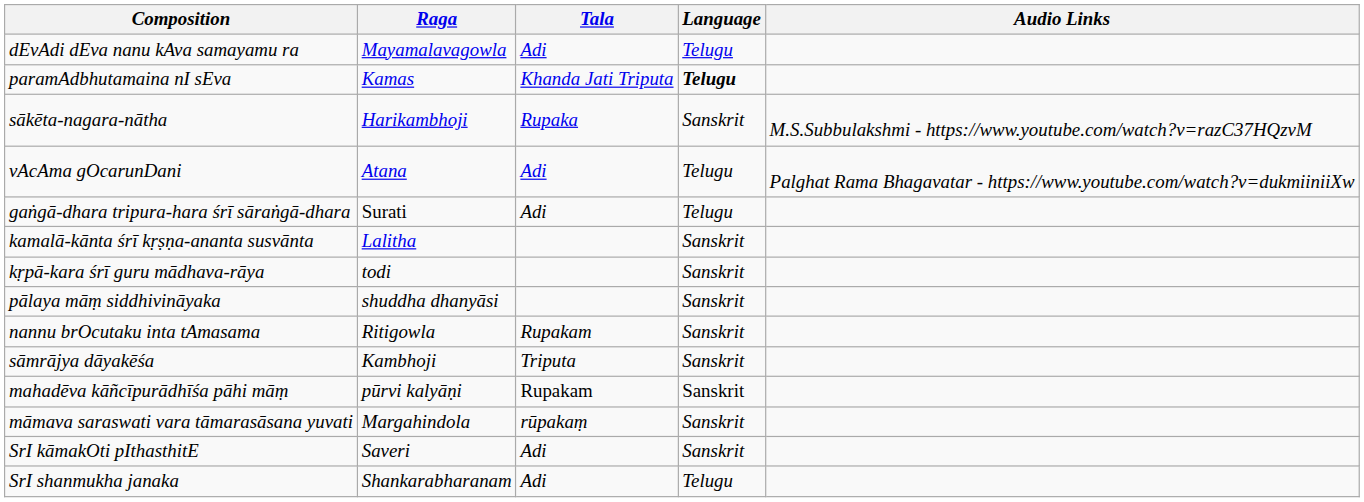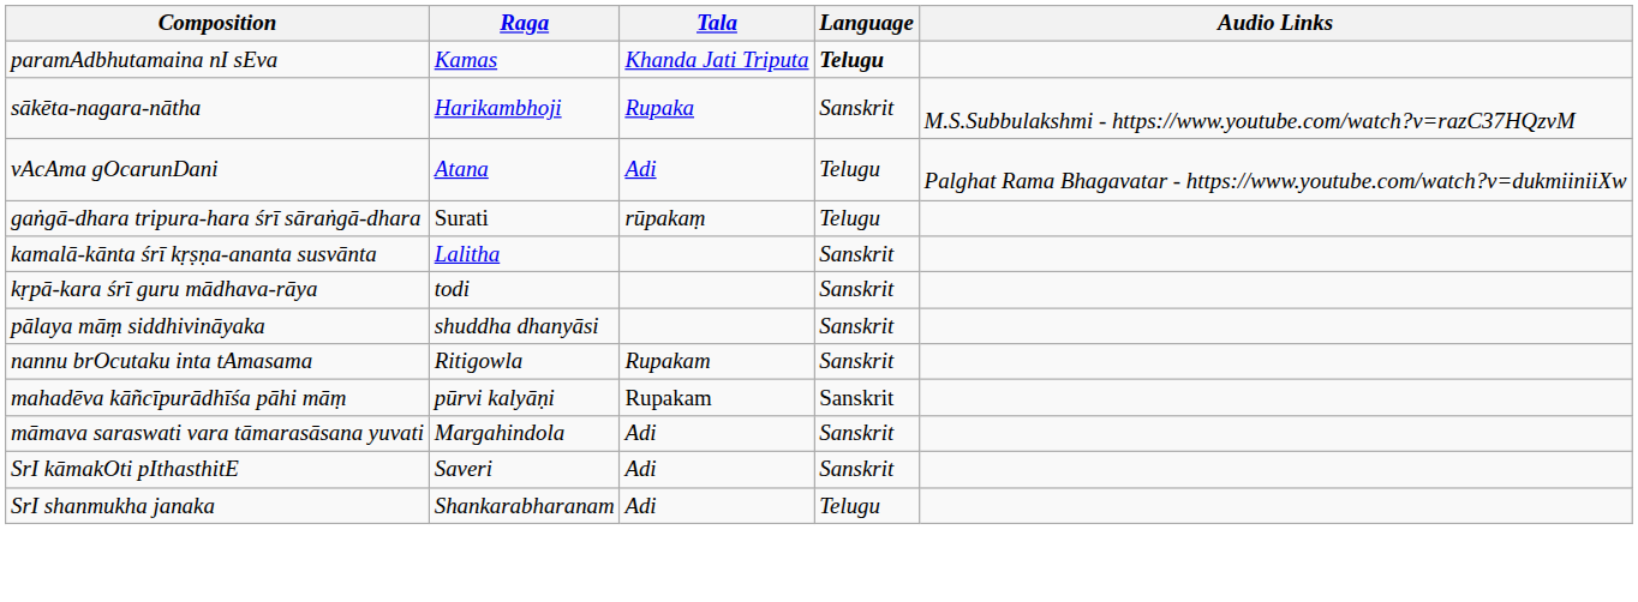- row: dEvAdi dEva nanu kAva samayamu ra | Mayamalavagowla | Adi | Telugu
gaṅgā-dhara tripura-hara śrī sāraṅgā-dhara | Tala: Adi -> rūpakaṃ
- row: sāmrājya dāyakēśa | Kambhoji | Triputa | Sanskrit
māmava saraswati vara tāmarasāsana yuvati | Tala: rūpakaṃ -> Adi
